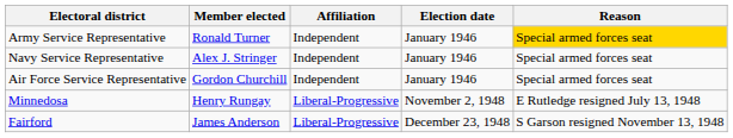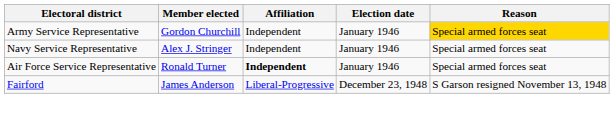Army Service Representative | Member elected: Ronald Turner -> Gordon Churchill
Air Force Service Representative | Member elected: Gordon Churchill -> Ronald Turner
Air Force Service Representative | Affiliation: normal -> bold
- row: Minnedosa | Henry Rungay | Liberal-Progressive | November 2, 1948 | E Rutledge resigned July 13, 1948
